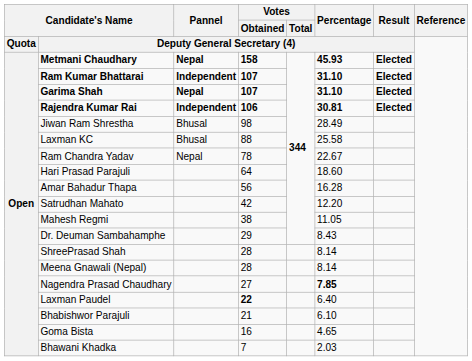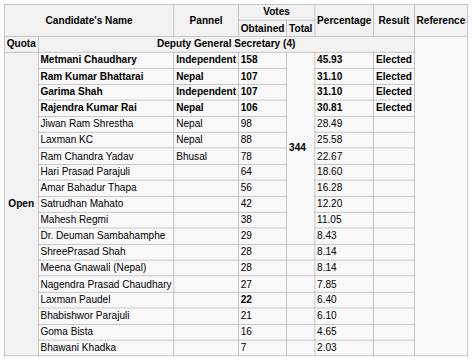Metmani Chaudhary | Pannel: Nepal -> Independent
Ram Kumar Bhattarai | Pannel: Independent -> Nepal
Garima Shah | Pannel: Nepal -> Independent
Rajendra Kumar Rai | Pannel: Independent -> Nepal
Jiwan Ram Shrestha | Pannel: Bhusal -> Nepal
Laxman KC | Pannel: Bhusal -> Nepal
Ram Chandra Yadav | Pannel: Nepal -> Bhusal
Nagendra Prasad Chaudhary | Percentage: bold -> normal
